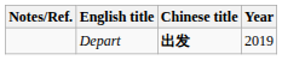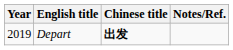columns swapped: Year <-> Notes/Ref.
